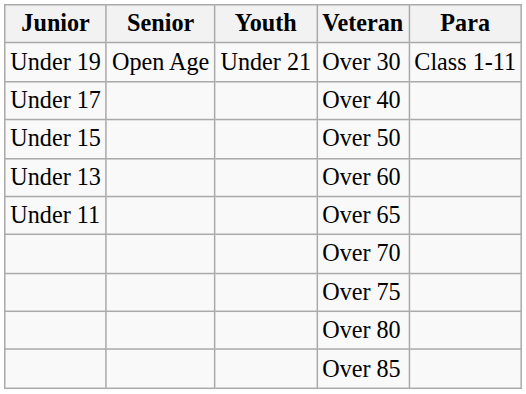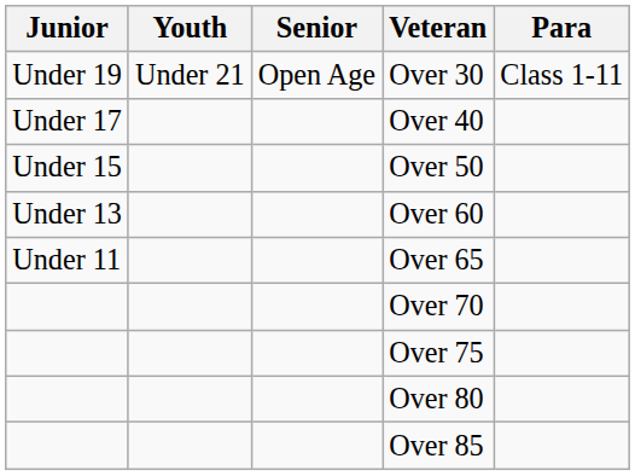columns swapped: Youth <-> Senior
